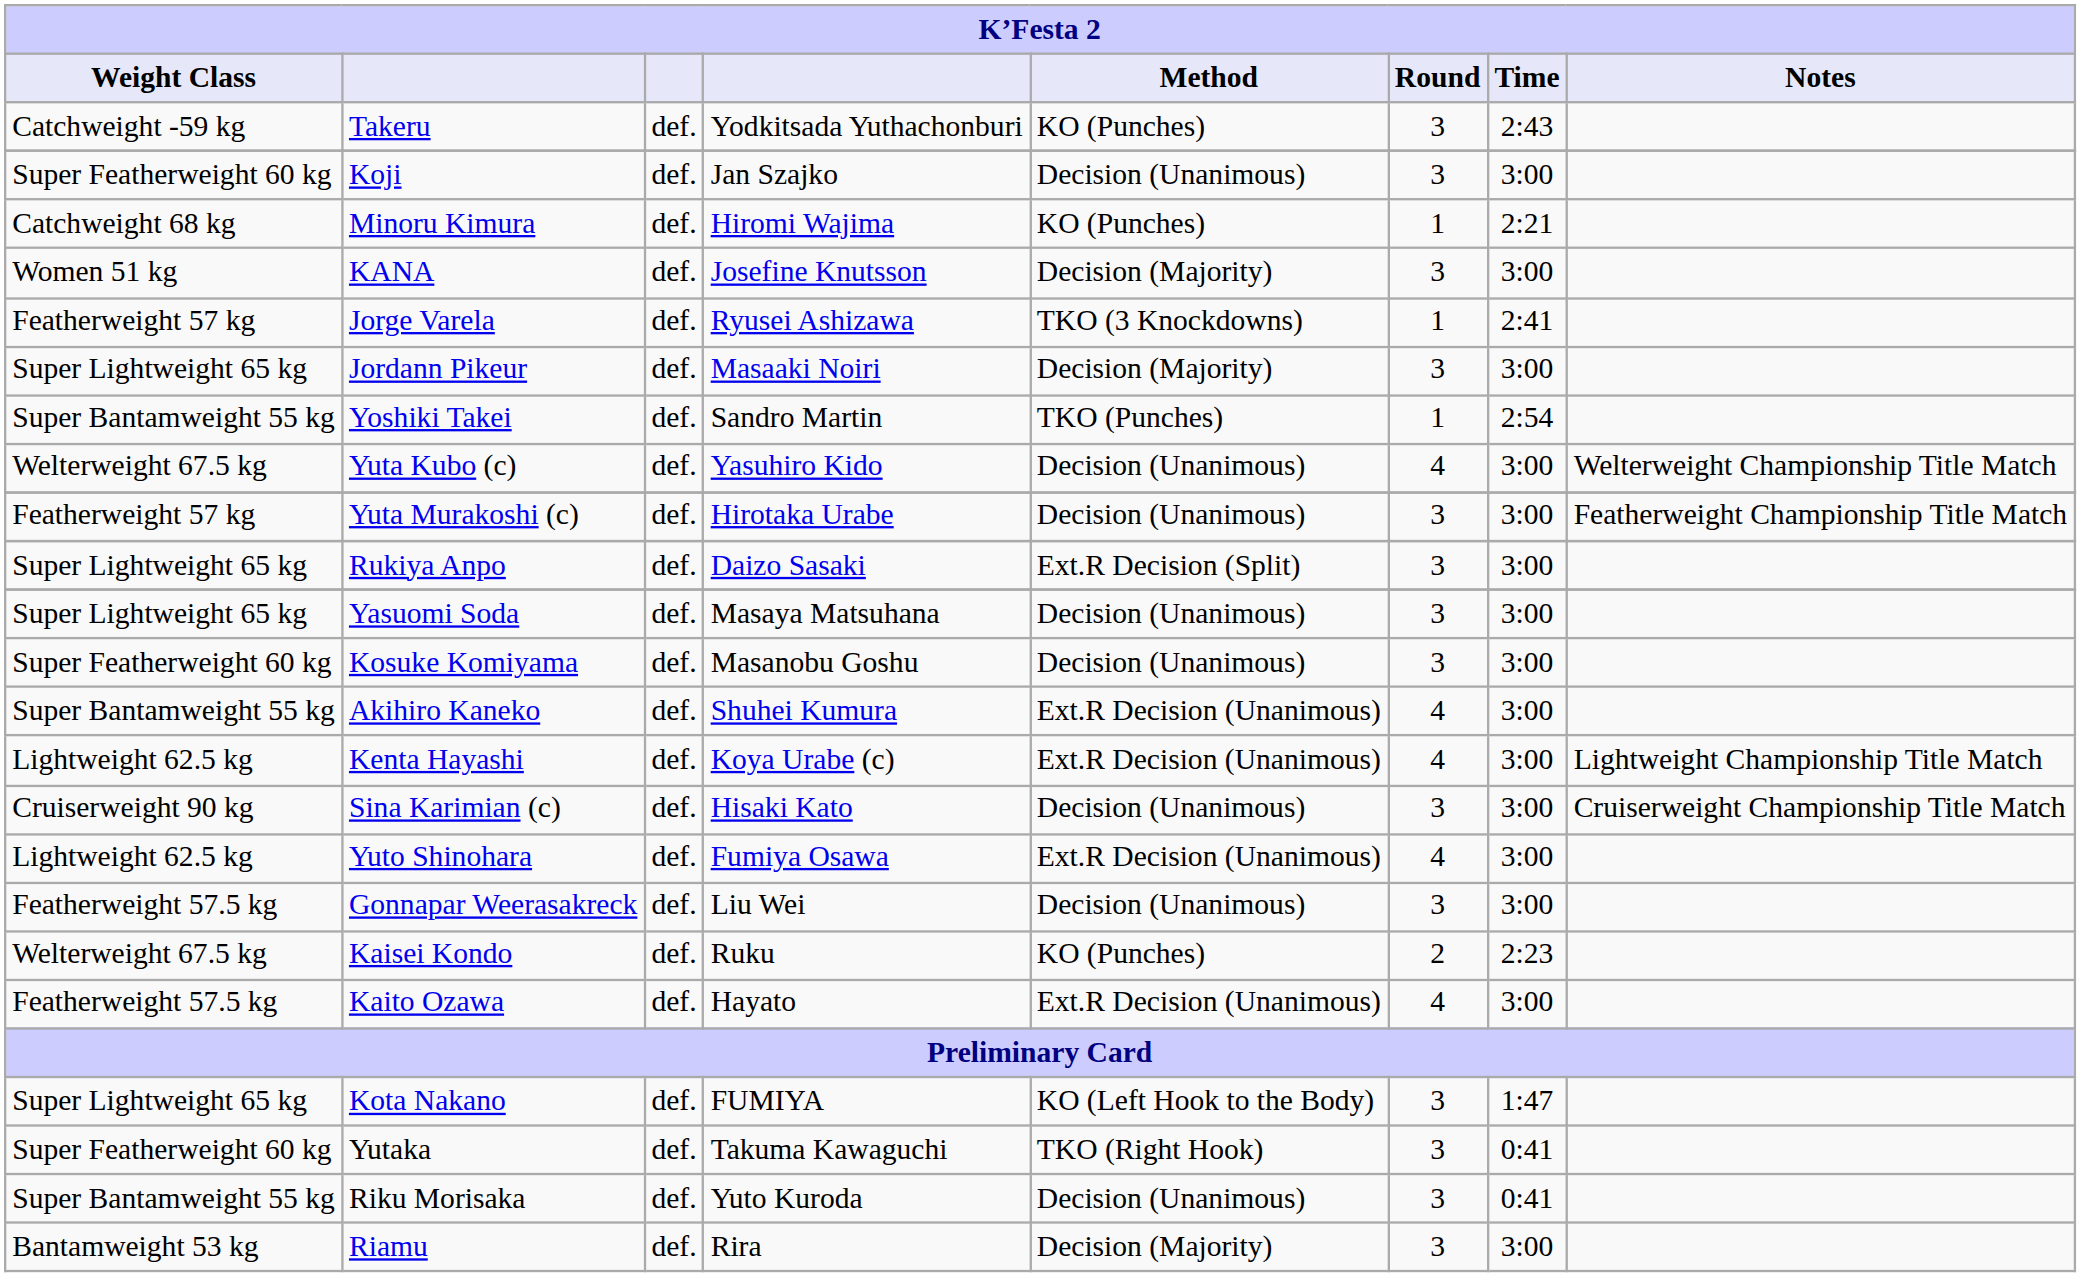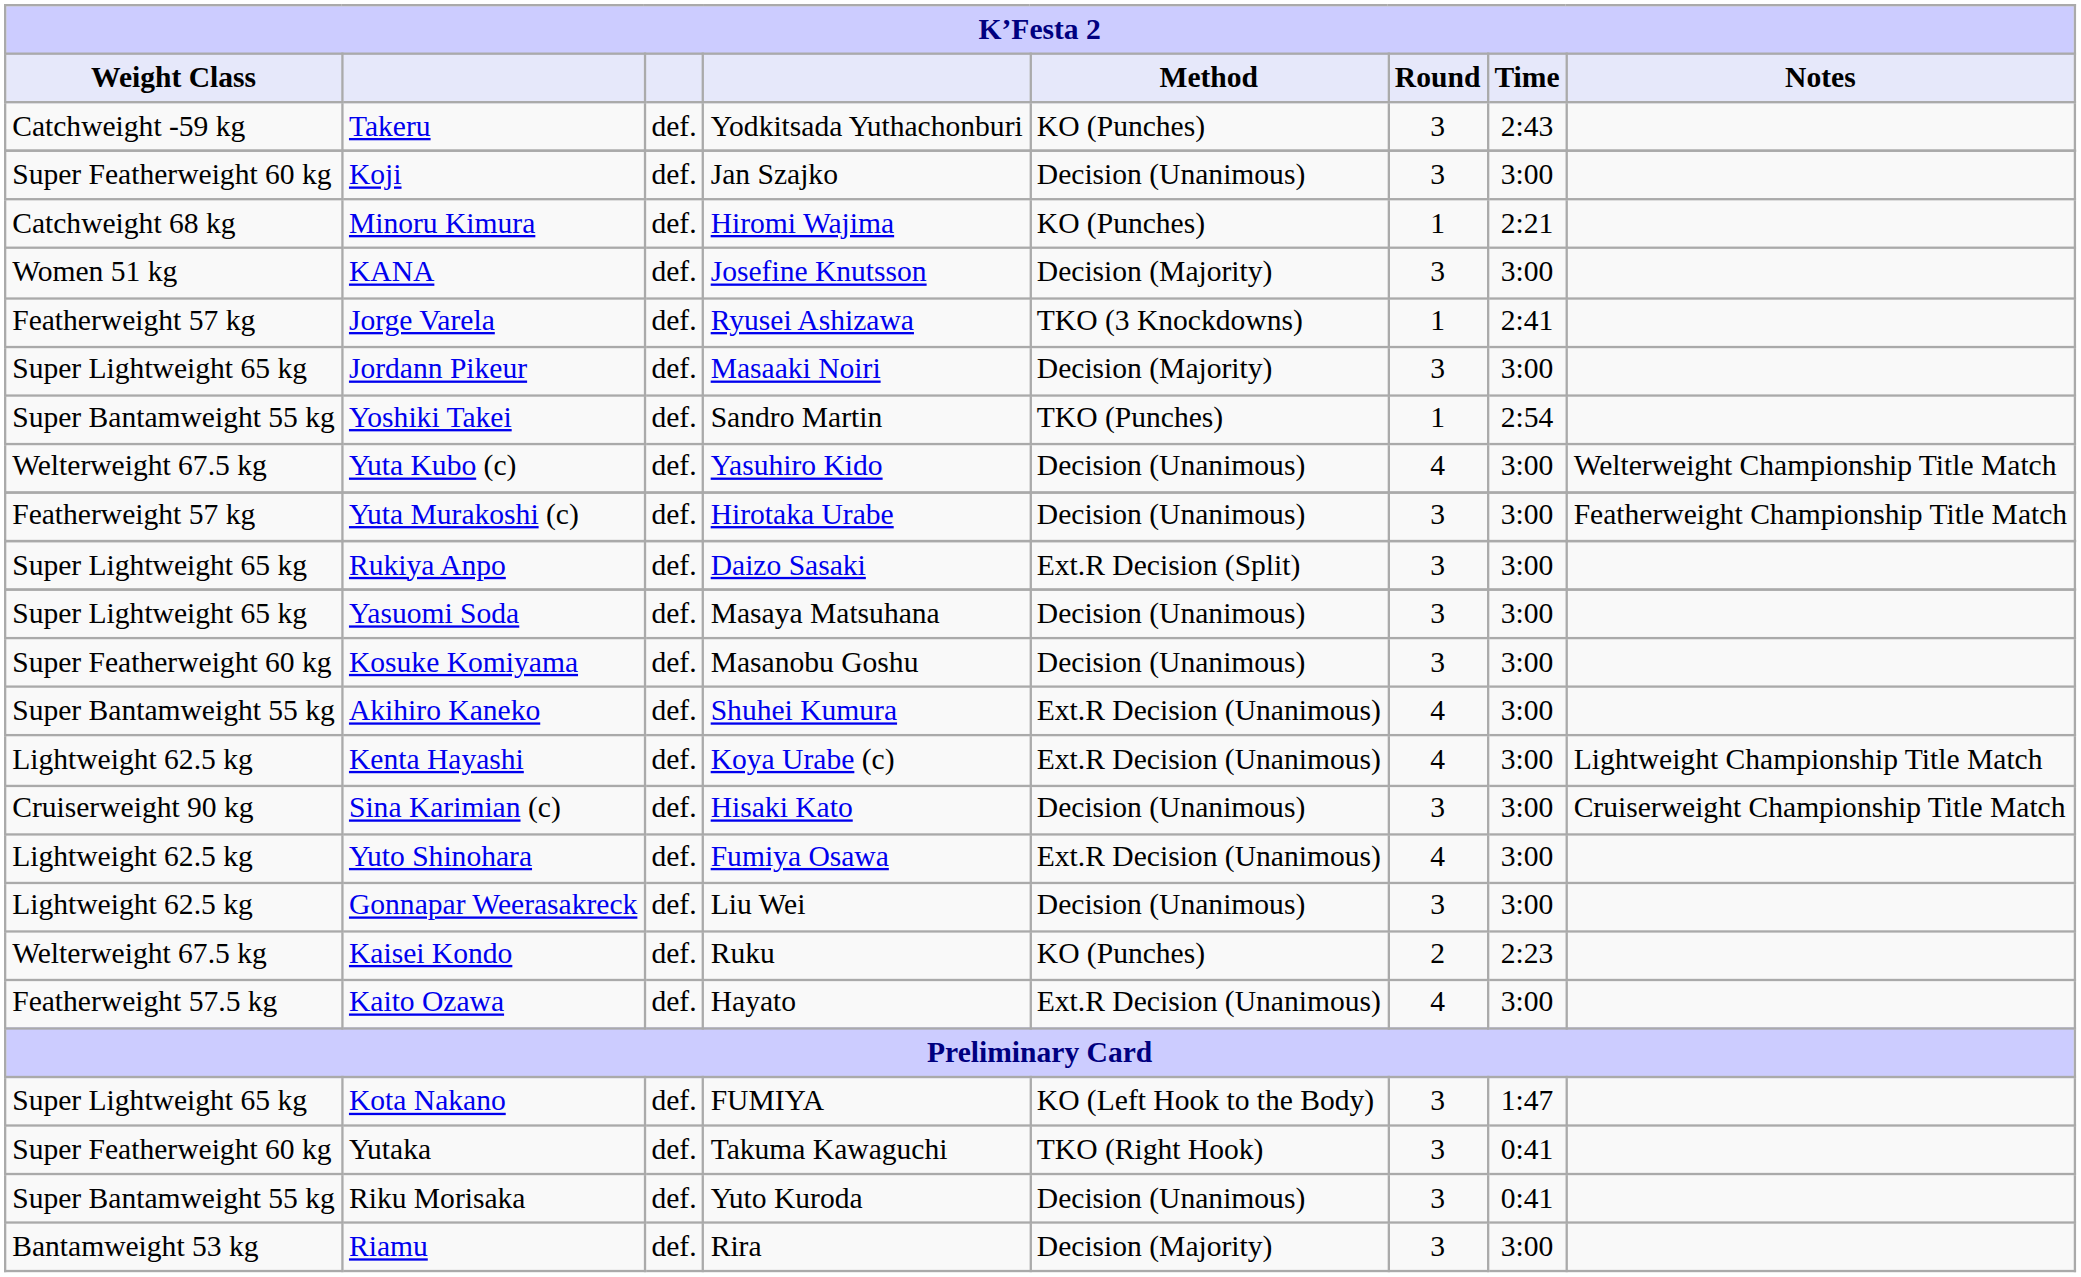Gonnapar Weerasakreck | Weight Class: Featherweight 57.5 kg -> Lightweight 62.5 kg
